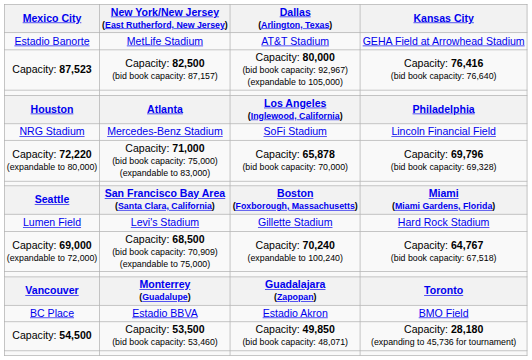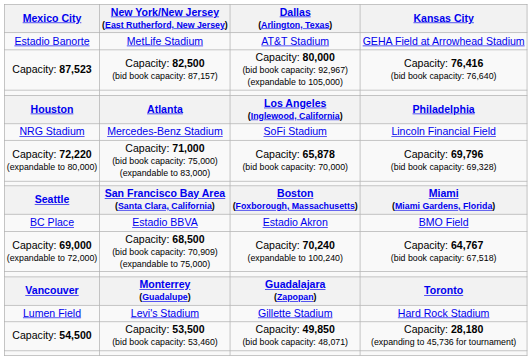rows swapped: Lumen Field <-> BC Place
